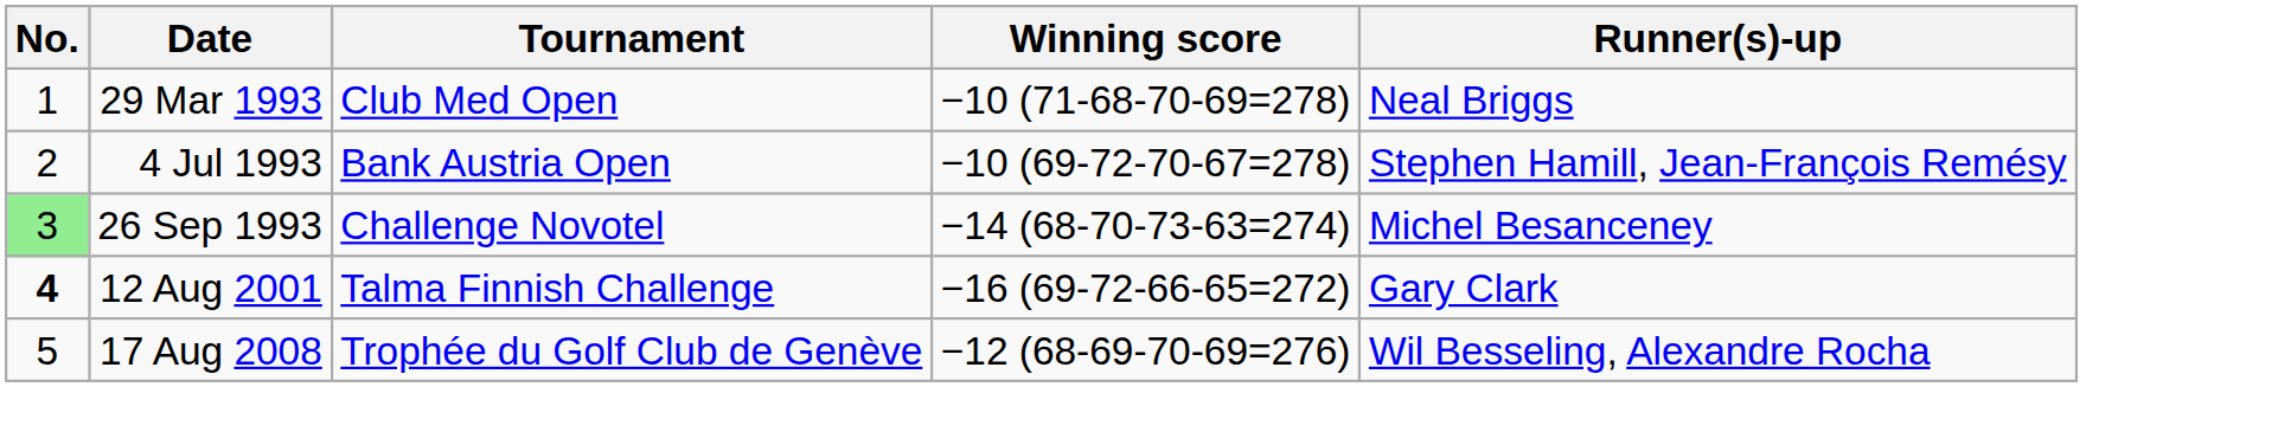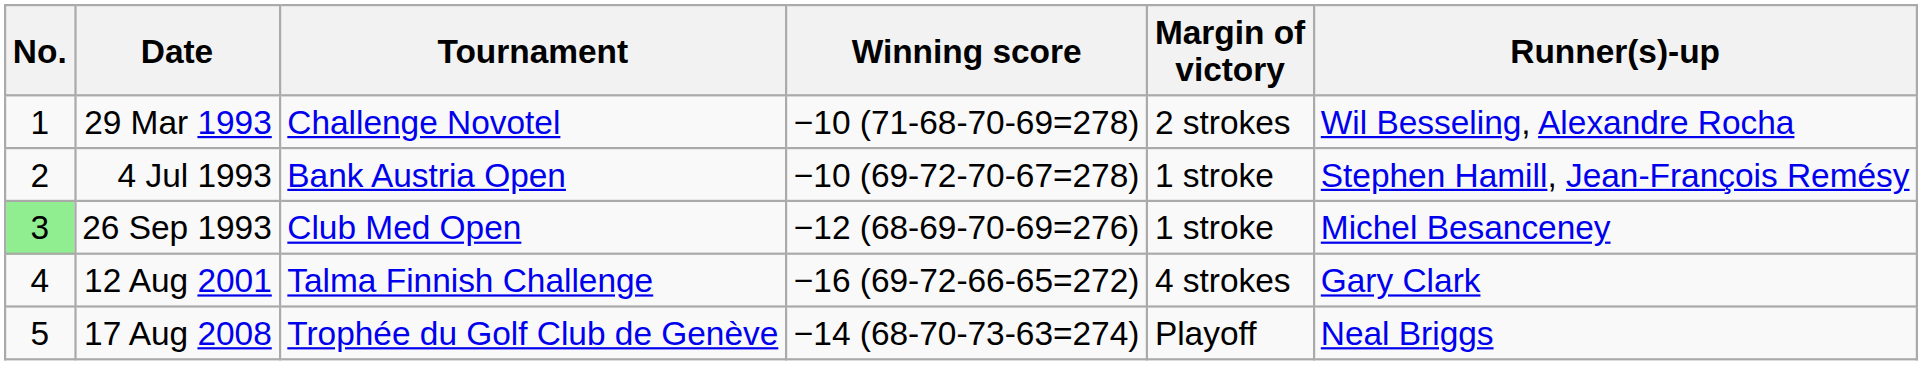+ column: Margin of victory | 2 strokes | 1 stroke | 1 stroke | 4 strokes | Playoff
29 Mar 1993 | Tournament: Club Med Open -> Challenge Novotel
29 Mar 1993 | Runner(s)-up: Neal Briggs -> Wil Besseling, Alexandre Rocha
26 Sep 1993 | Tournament: Challenge Novotel -> Club Med Open
26 Sep 1993 | Winning score: −14 (68-70-73-63=274) -> −12 (68-69-70-69=276)
12 Aug 2001 | No.: bold -> normal
17 Aug 2008 | Winning score: −12 (68-69-70-69=276) -> −14 (68-70-73-63=274)
17 Aug 2008 | Runner(s)-up: Wil Besseling, Alexandre Rocha -> Neal Briggs
